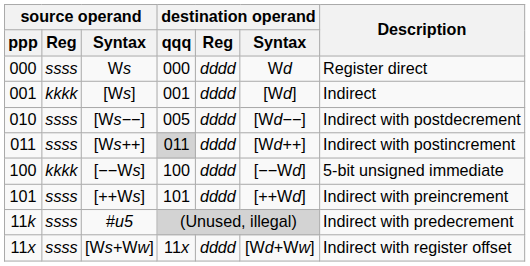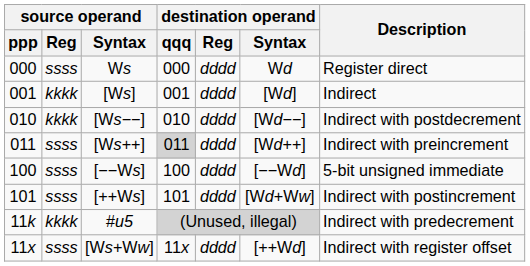[Ws−−] | source operand / Reg: ssss -> kkkk
[Ws−−] | destination operand / qqq: 005 -> 010
[Ws++] | Description: Indirect with postincrement -> Indirect with preincrement
[−−Ws] | source operand / Reg: kkkk -> ssss
[++Ws] | destination operand / Syntax: [++Wd] -> [Wd+Ww]
[++Ws] | Description: Indirect with preincrement -> Indirect with postincrement
#u5 | source operand / Reg: ssss -> kkkk
[Ws+Ww] | destination operand / Syntax: [Wd+Ww] -> [++Wd]
